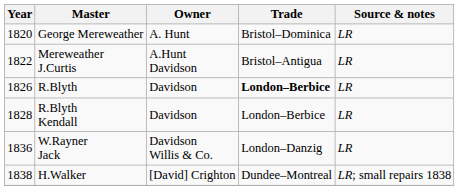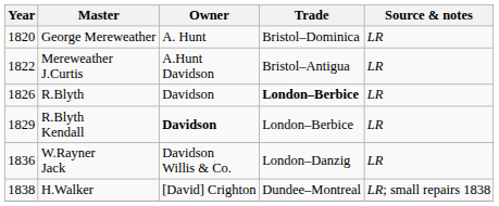R.Blyth Kendall | Year: 1828 -> 1829
R.Blyth Kendall | Owner: normal -> bold
